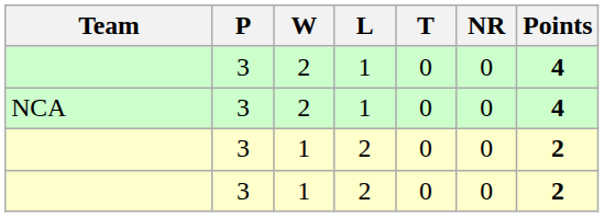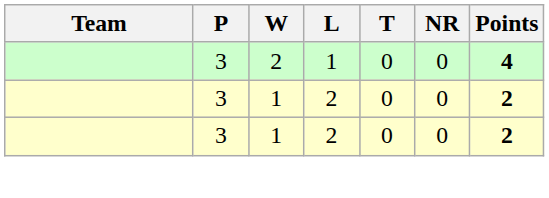- row: NCA | 3 | 2 | 1 | 0 | 0 | 4
